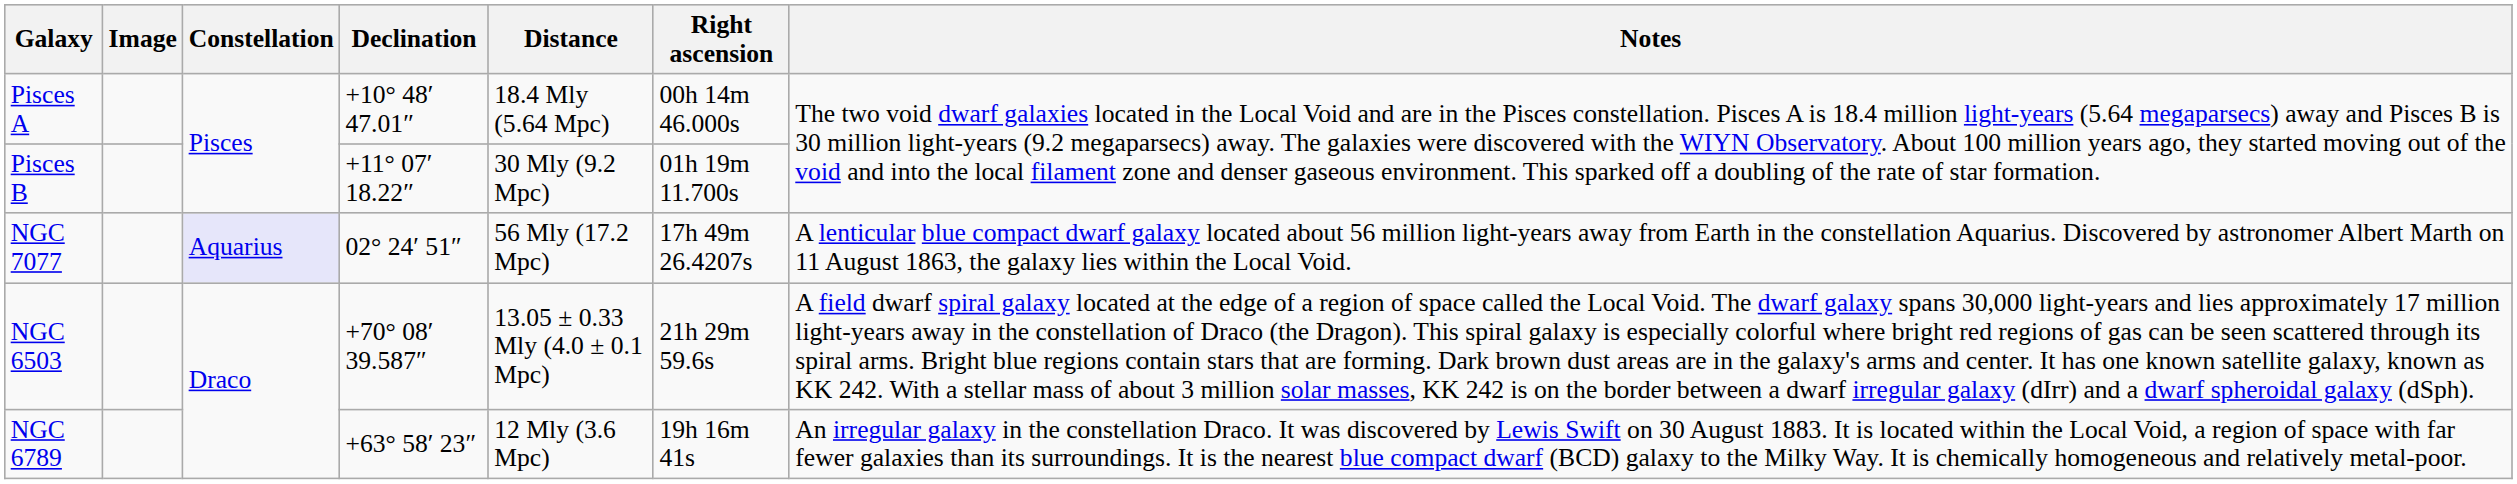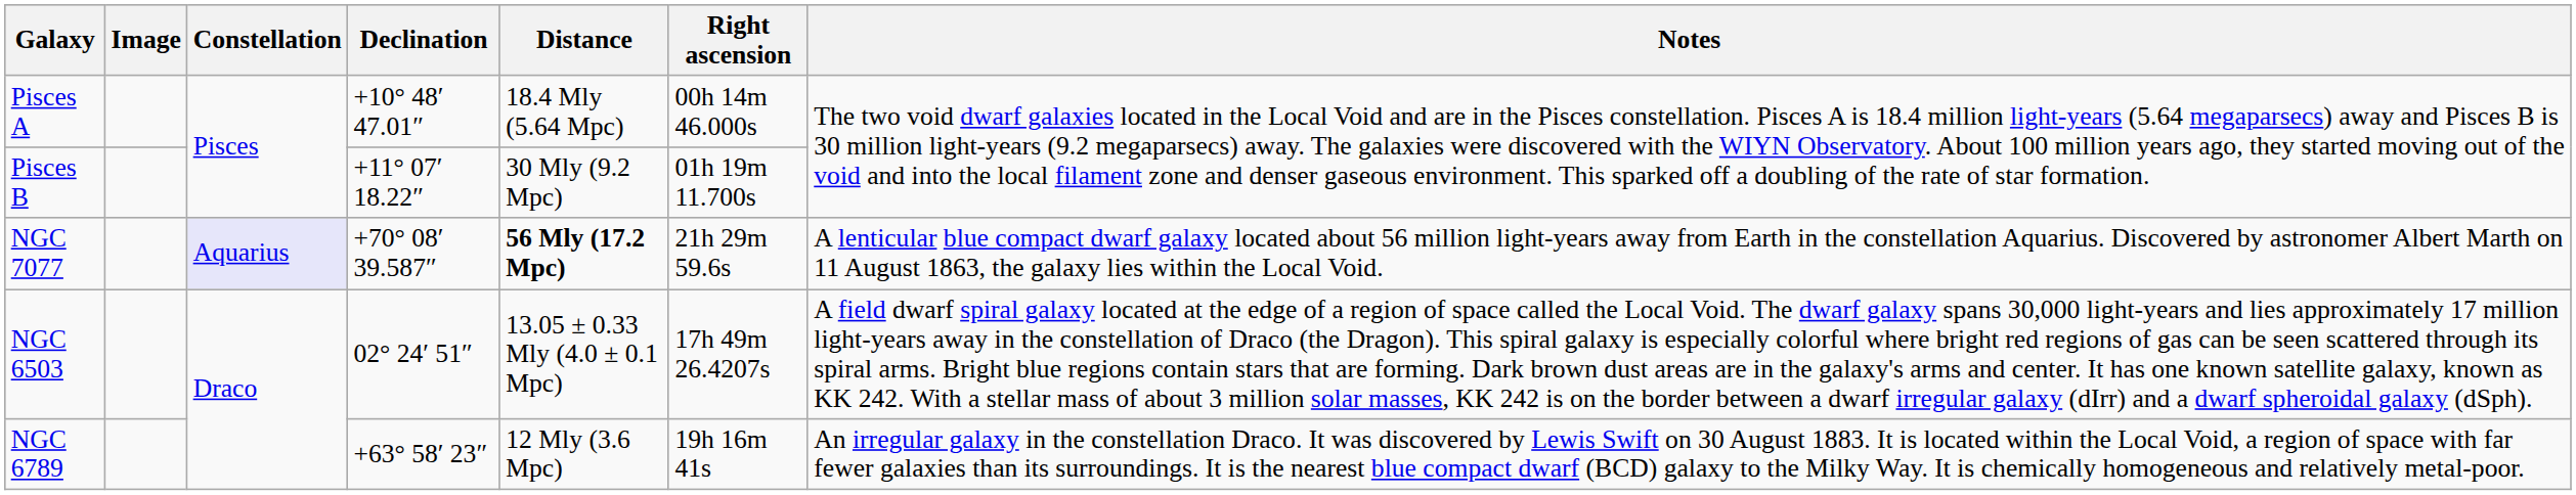NGC 7077 | Declination: 02° 24′ 51″ -> +70° 08′ 39.587″
NGC 7077 | Distance: normal -> bold
NGC 7077 | Right ascension: 17h 49m 26.4207s -> 21h 29m 59.6s
NGC 6503 | Declination: +70° 08′ 39.587″ -> 02° 24′ 51″
NGC 6503 | Right ascension: 21h 29m 59.6s -> 17h 49m 26.4207s
